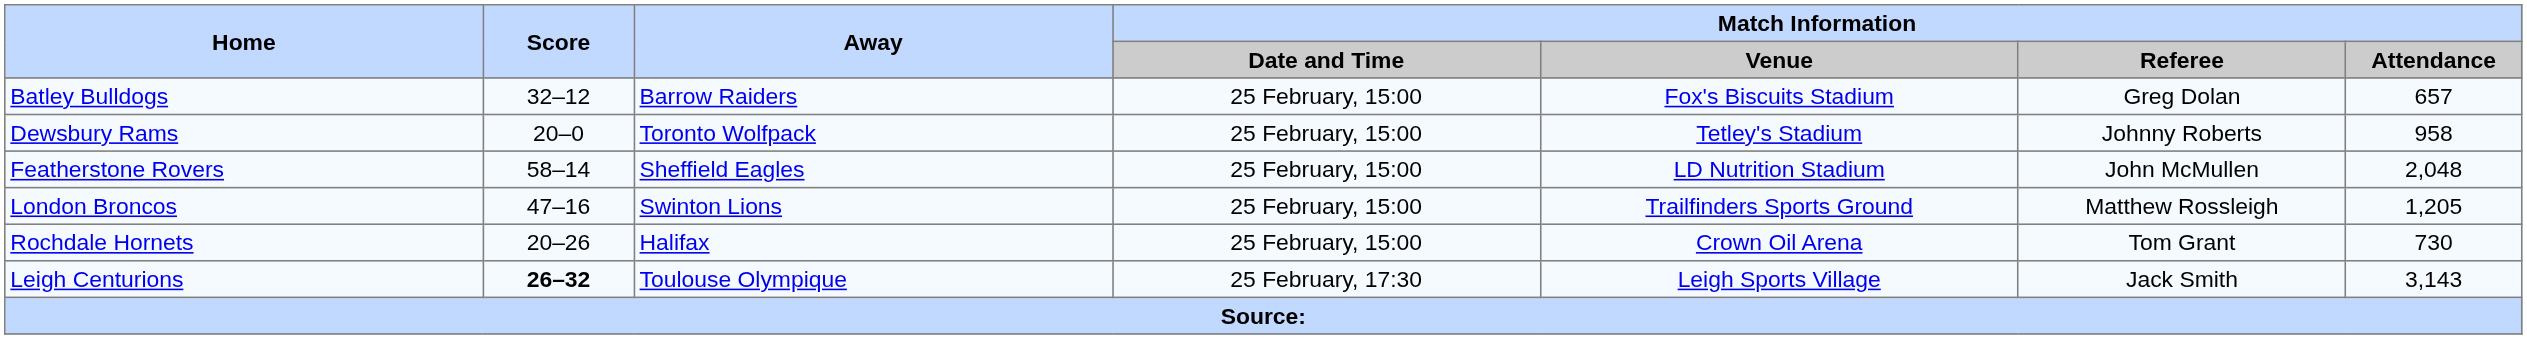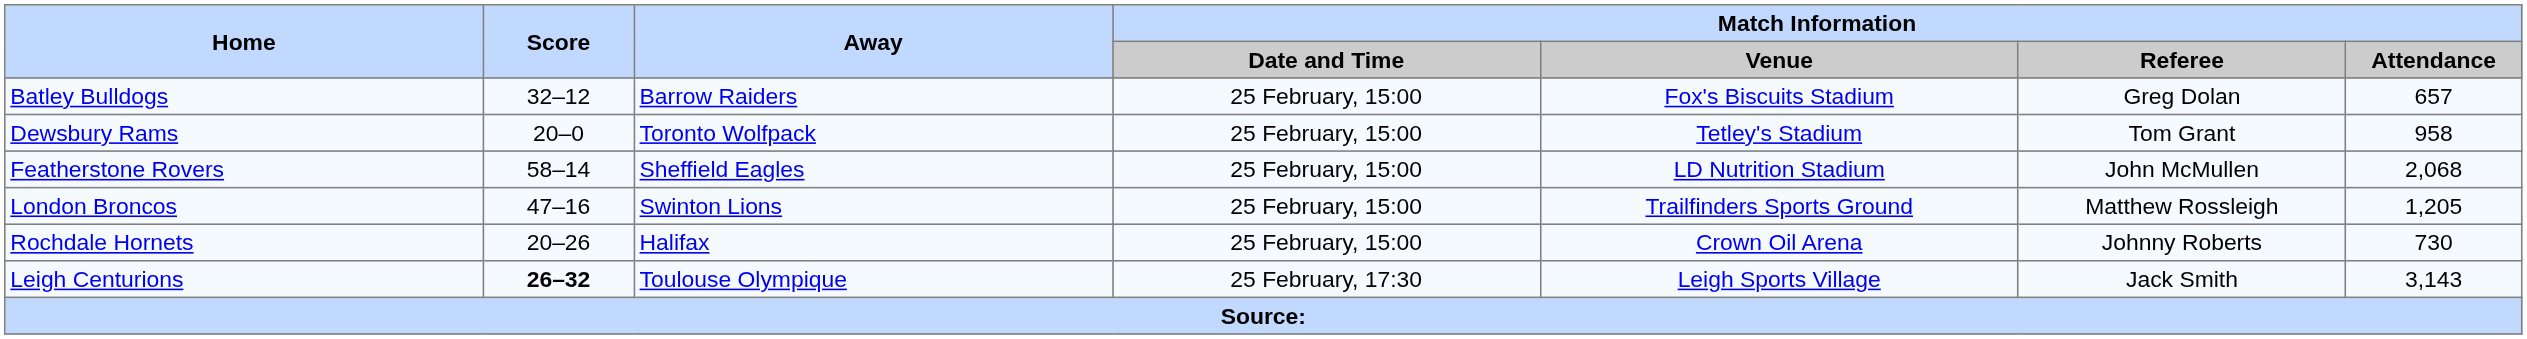Dewsbury Rams | Match Information / Referee: Johnny Roberts -> Tom Grant
Featherstone Rovers | Match Information / Attendance: 2,048 -> 2,068
Rochdale Hornets | Match Information / Referee: Tom Grant -> Johnny Roberts
